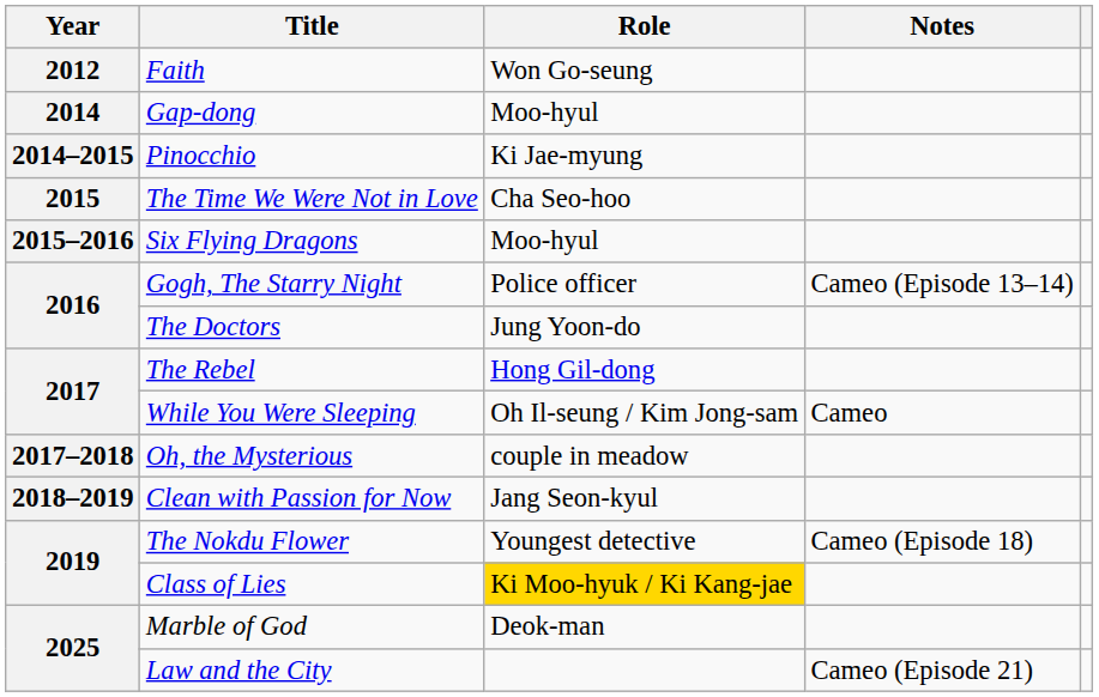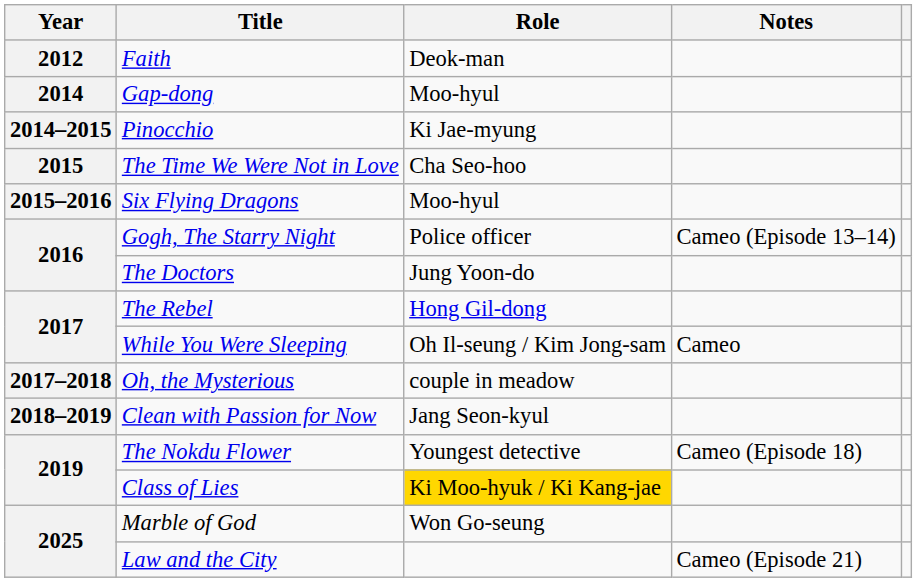Faith | Role: Won Go-seung -> Deok-man
Marble of God | Role: Deok-man -> Won Go-seung
